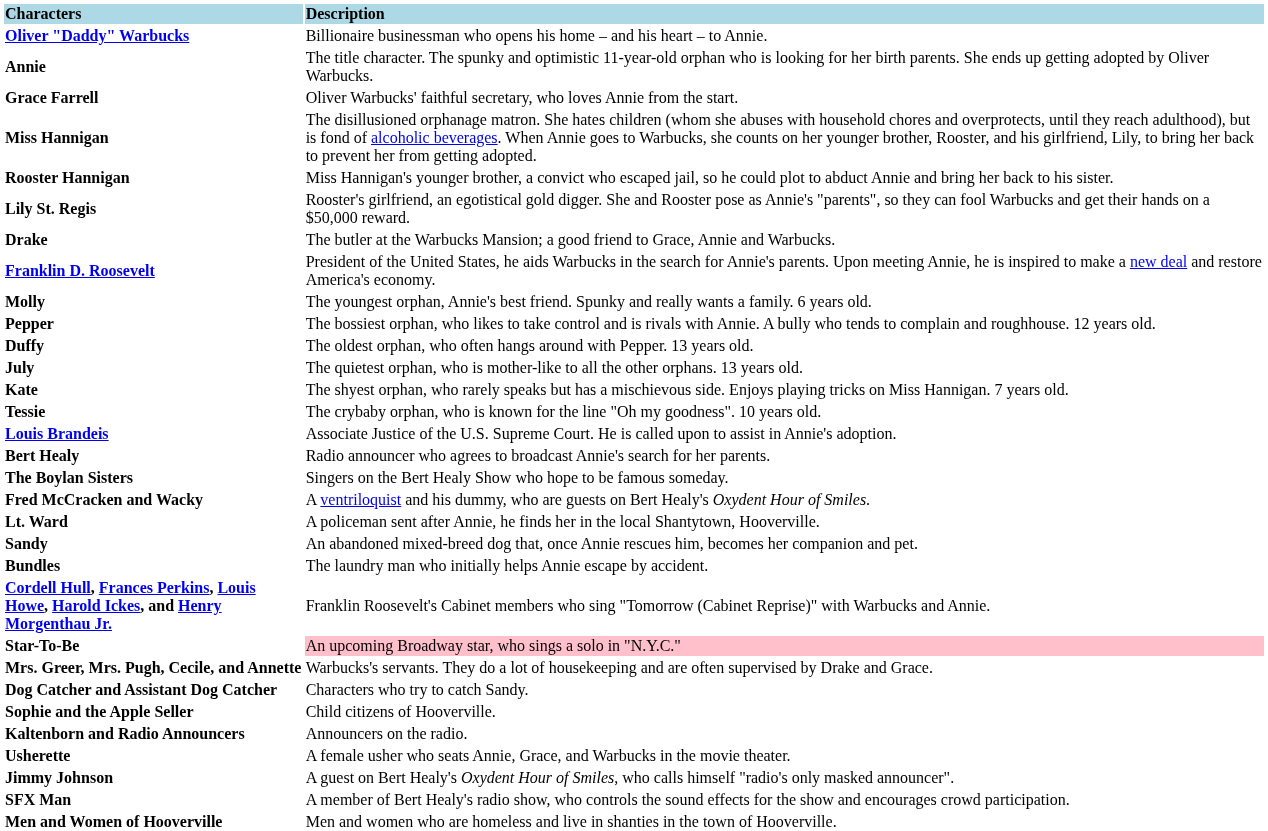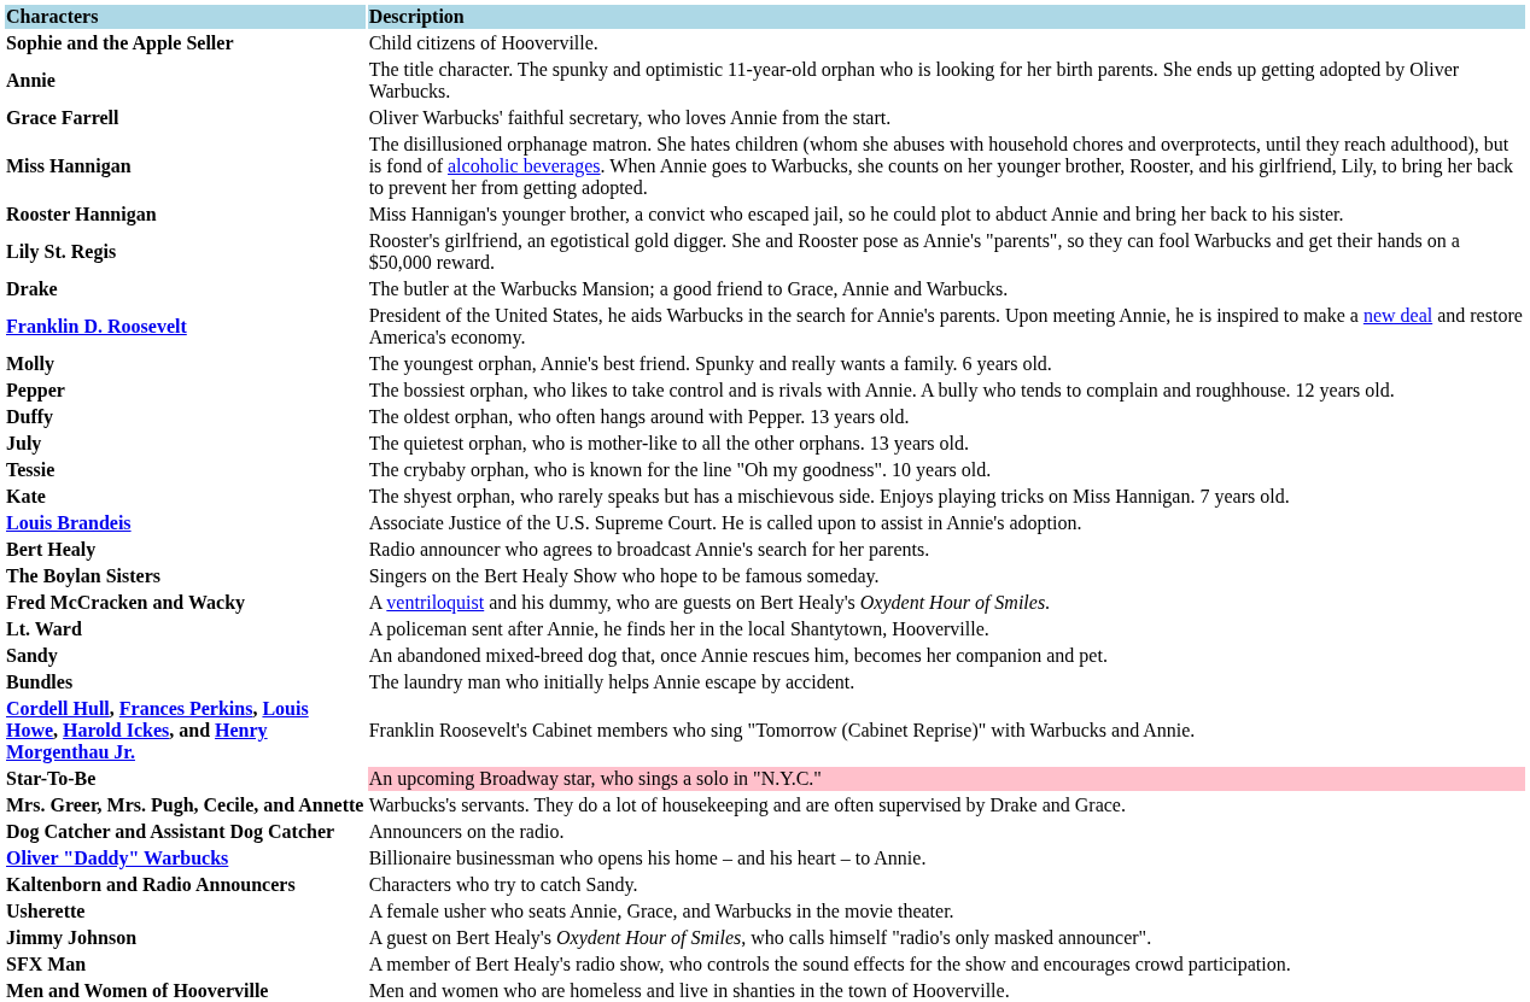rows swapped: Oliver "Daddy" Warbucks <-> Sophie and the Apple Seller
rows swapped: Tessie <-> Kate
Dog Catcher and Assistant Dog Catcher | Description: Characters who try to catch Sandy. -> Announcers on the radio.
Kaltenborn and Radio Announcers | Description: Announcers on the radio. -> Characters who try to catch Sandy.
